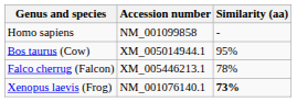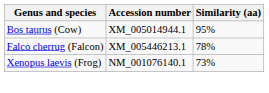- row: Homo sapiens | NM_001099858 | -
Xenopus laevis (Frog) | Similarity (aa): bold -> normal
